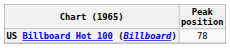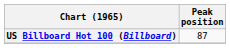US Billboard Hot 100 (Billboard) | Peak position: 78 -> 87
